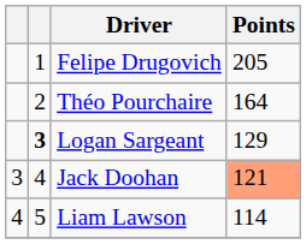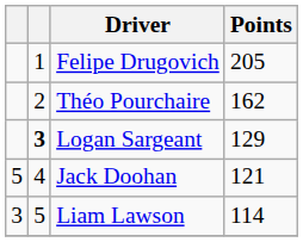Théo Pourchaire | Points: 164 -> 162
Jack Doohan | column 1: 3 -> 5
Jack Doohan | Points: lightsalmon background -> no background
Liam Lawson | column 1: 4 -> 3
